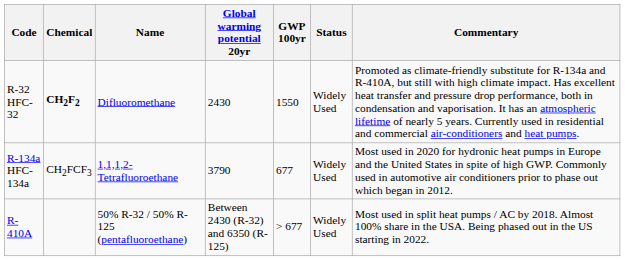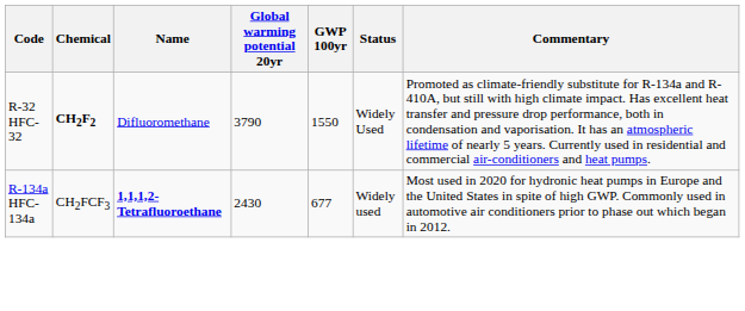R-32 HFC-32 | Global warming potential 20yr: 2430 -> 3790
R-134a HFC-134a | Name: normal -> bold
R-134a HFC-134a | Global warming potential 20yr: 3790 -> 2430
R-134a HFC-134a | Status: Widely Used -> Widely used
- row: R-410A | 50% R-32 / 50% R-125 (pentafluoroethane) | Between 2430 (R-32) and 6350 (R-125) | > 677 | Widely Used | Most used in split heat pumps / AC by 2018. Almost 100% share in the USA. Being phased out in the US starting in 2022.
